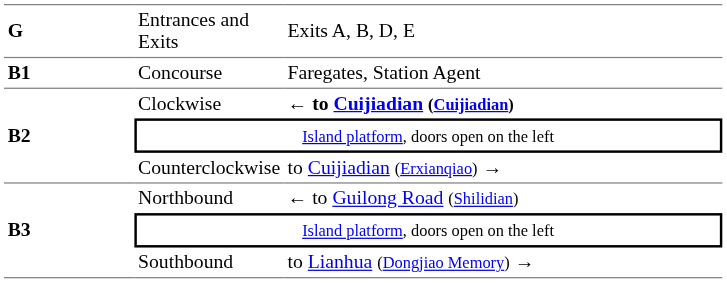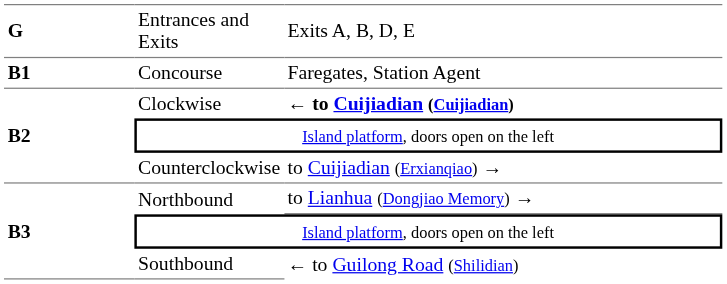Northbound | column 3: ← to Guilong Road (Shilidian) -> to Lianhua (Dongjiao Memory) →
Southbound | column 3: to Lianhua (Dongjiao Memory) → -> ← to Guilong Road (Shilidian)
